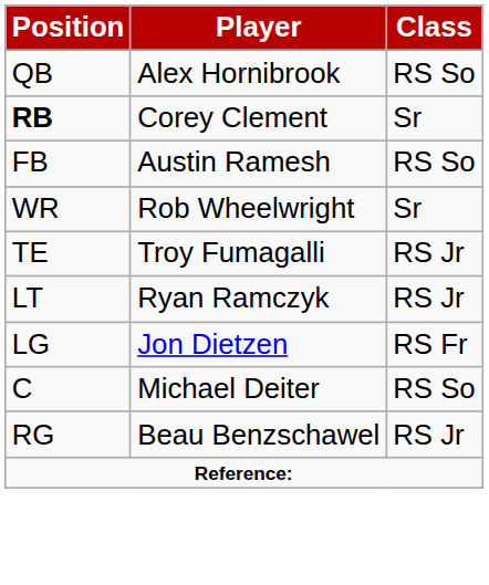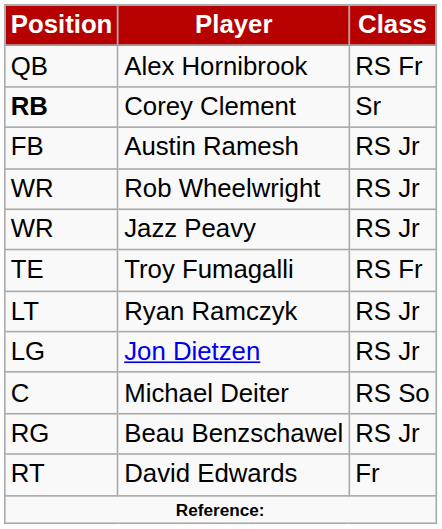Alex Hornibrook | Class: RS So -> RS Fr
Austin Ramesh | Class: RS So -> RS Jr
Rob Wheelwright | Class: Sr -> RS Jr
+ row: WR | Jazz Peavy | RS Jr
Troy Fumagalli | Class: RS Jr -> RS Fr
Jon Dietzen | Class: RS Fr -> RS Jr
+ row: RT | David Edwards | Fr
